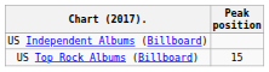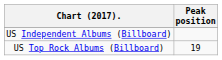US Top Rock Albums (Billboard) | Peak position: 15 -> 19
